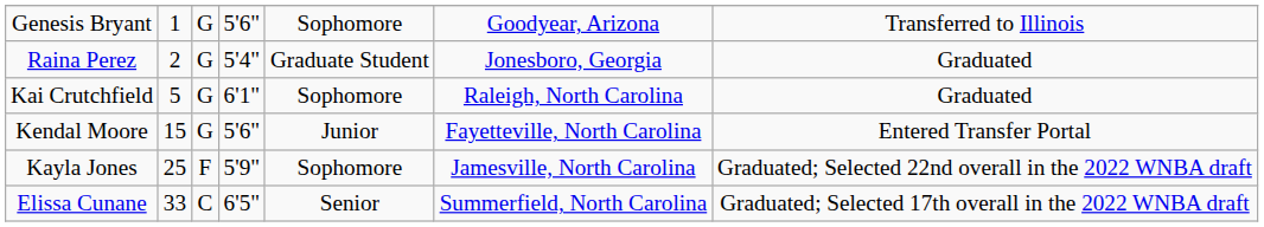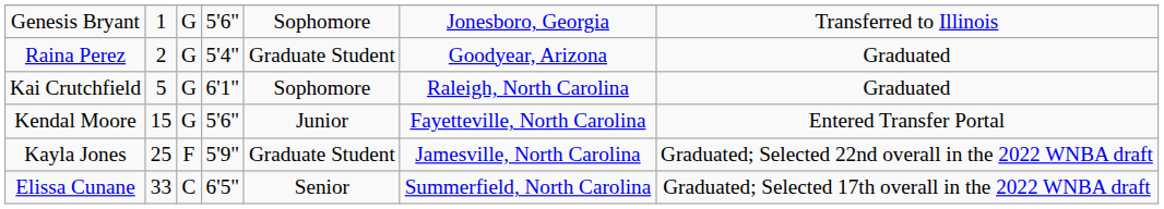Genesis Bryant | column 6: Goodyear, Arizona -> Jonesboro, Georgia
Raina Perez | column 6: Jonesboro, Georgia -> Goodyear, Arizona
Kayla Jones | column 5: Sophomore -> Graduate Student
